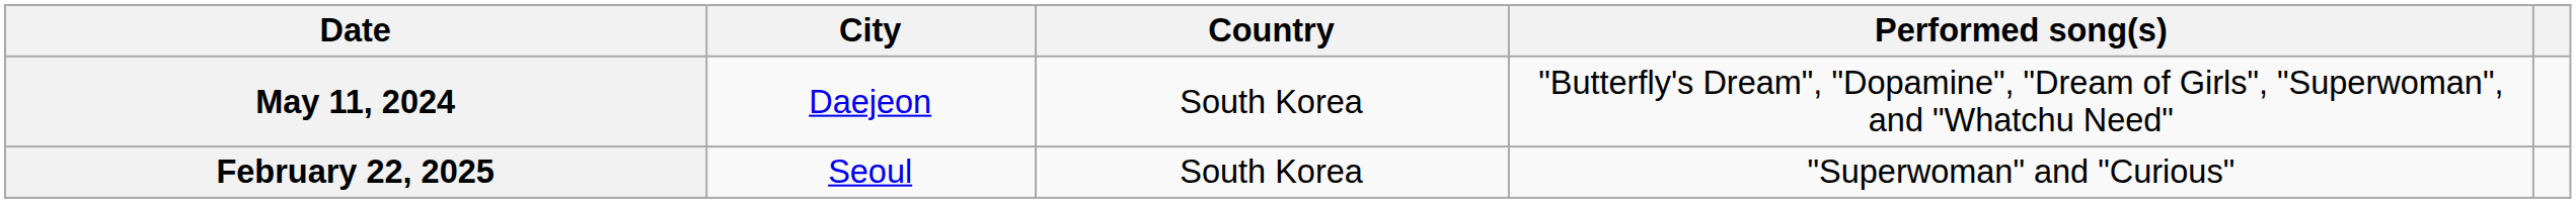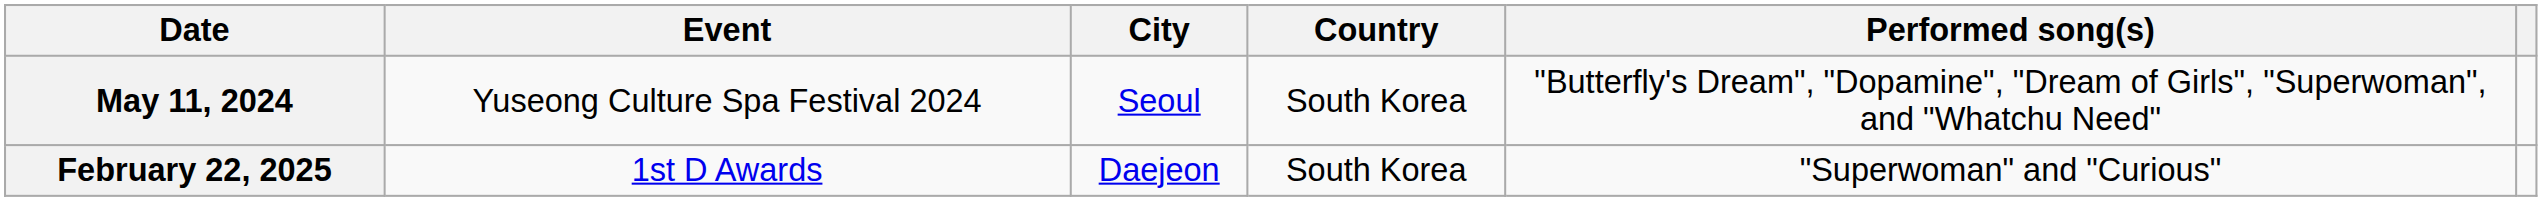+ column: Event | Yuseong Culture Spa Festival 2024 | 1st D Awards
May 11, 2024 | City: Daejeon -> Seoul
February 22, 2025 | City: Seoul -> Daejeon
